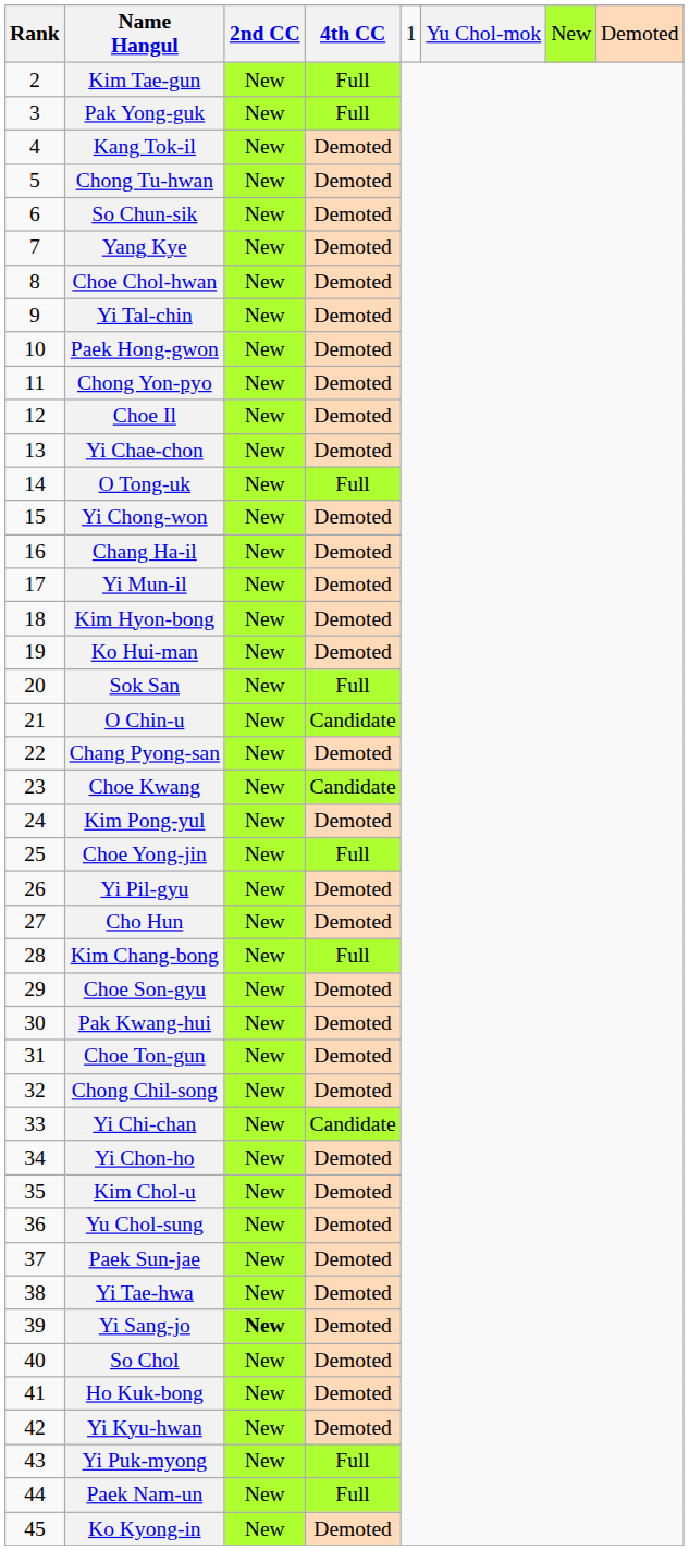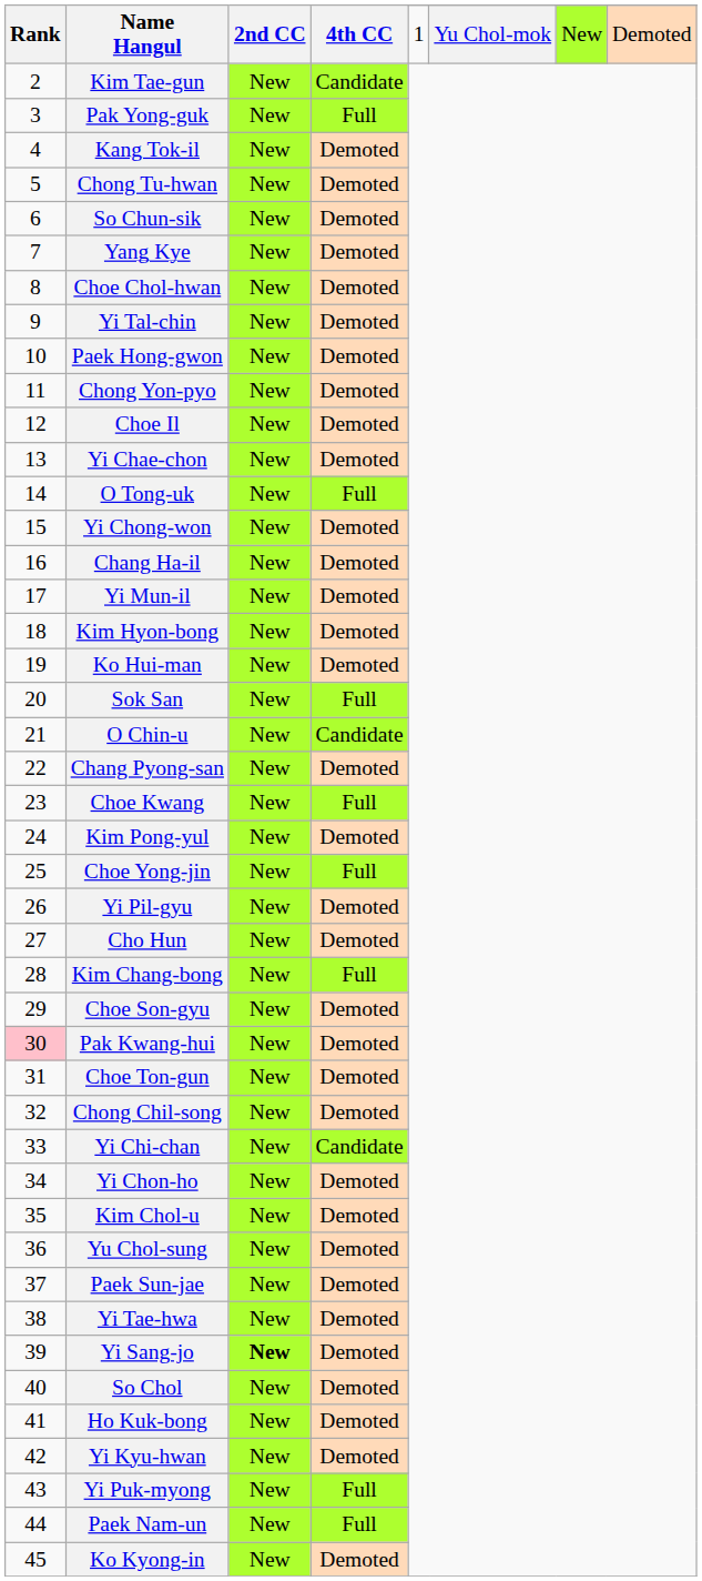Kim Tae-gun | 4th CC: Full -> Candidate
Choe Kwang | 4th CC: Candidate -> Full
Pak Kwang-hui | Rank: no background -> pink background
